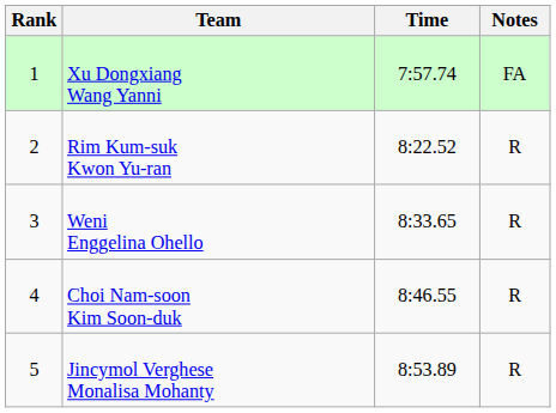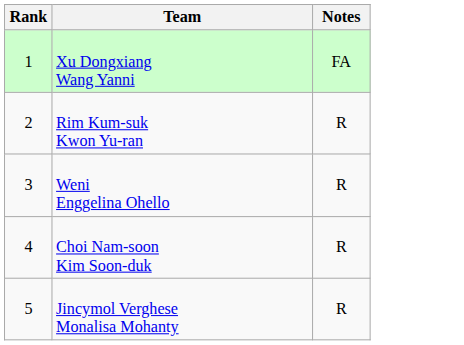- column: Time | 7:57.74 | 8:22.52 | 8:33.65 | 8:46.55 | 8:53.89
